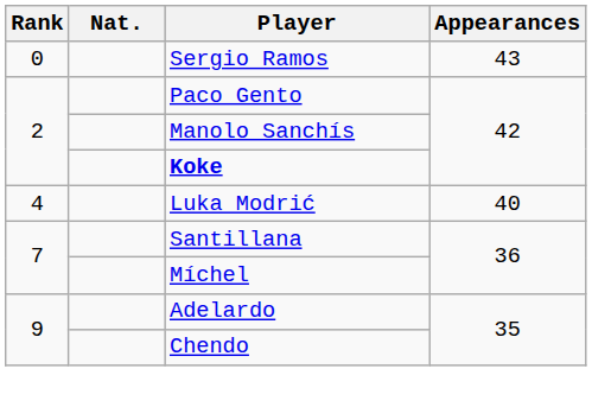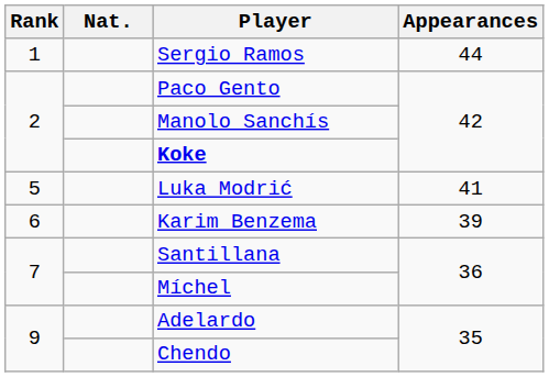Sergio Ramos | Rank: 0 -> 1
Sergio Ramos | Appearances: 43 -> 44
Luka Modrić | Rank: 4 -> 5
Luka Modrić | Appearances: 40 -> 41
+ row: 6 | Karim Benzema | 39
